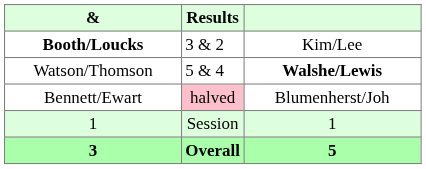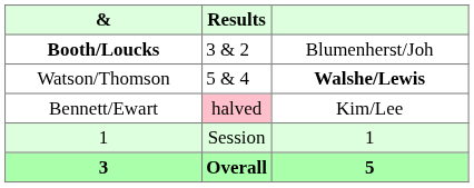Booth/Loucks | column 3: Kim/Lee -> Blumenherst/Joh
Bennett/Ewart | column 3: Blumenherst/Joh -> Kim/Lee
